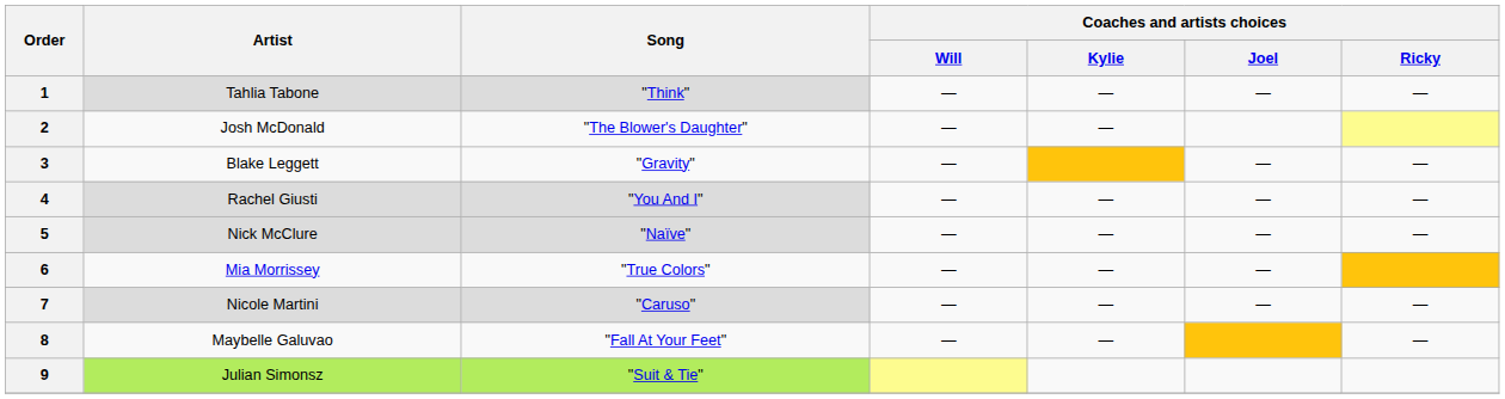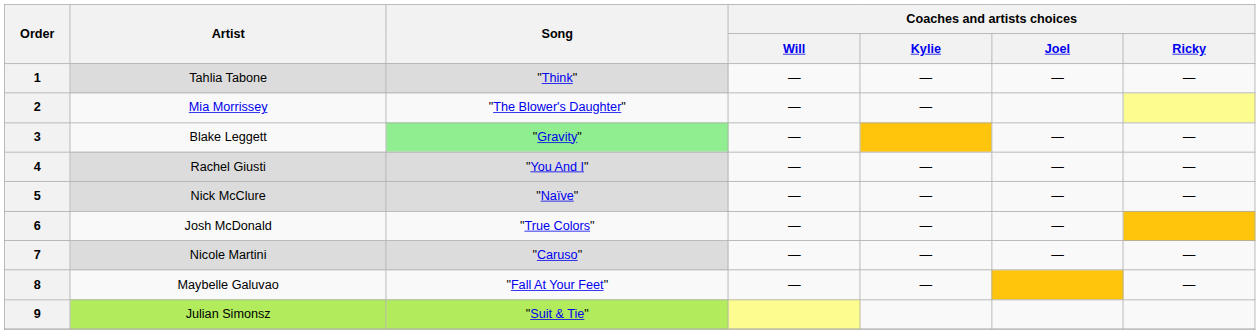2 | Artist: Josh McDonald -> Mia Morrissey
3 | Song: no background -> lightgreen background
6 | Artist: Mia Morrissey -> Josh McDonald
